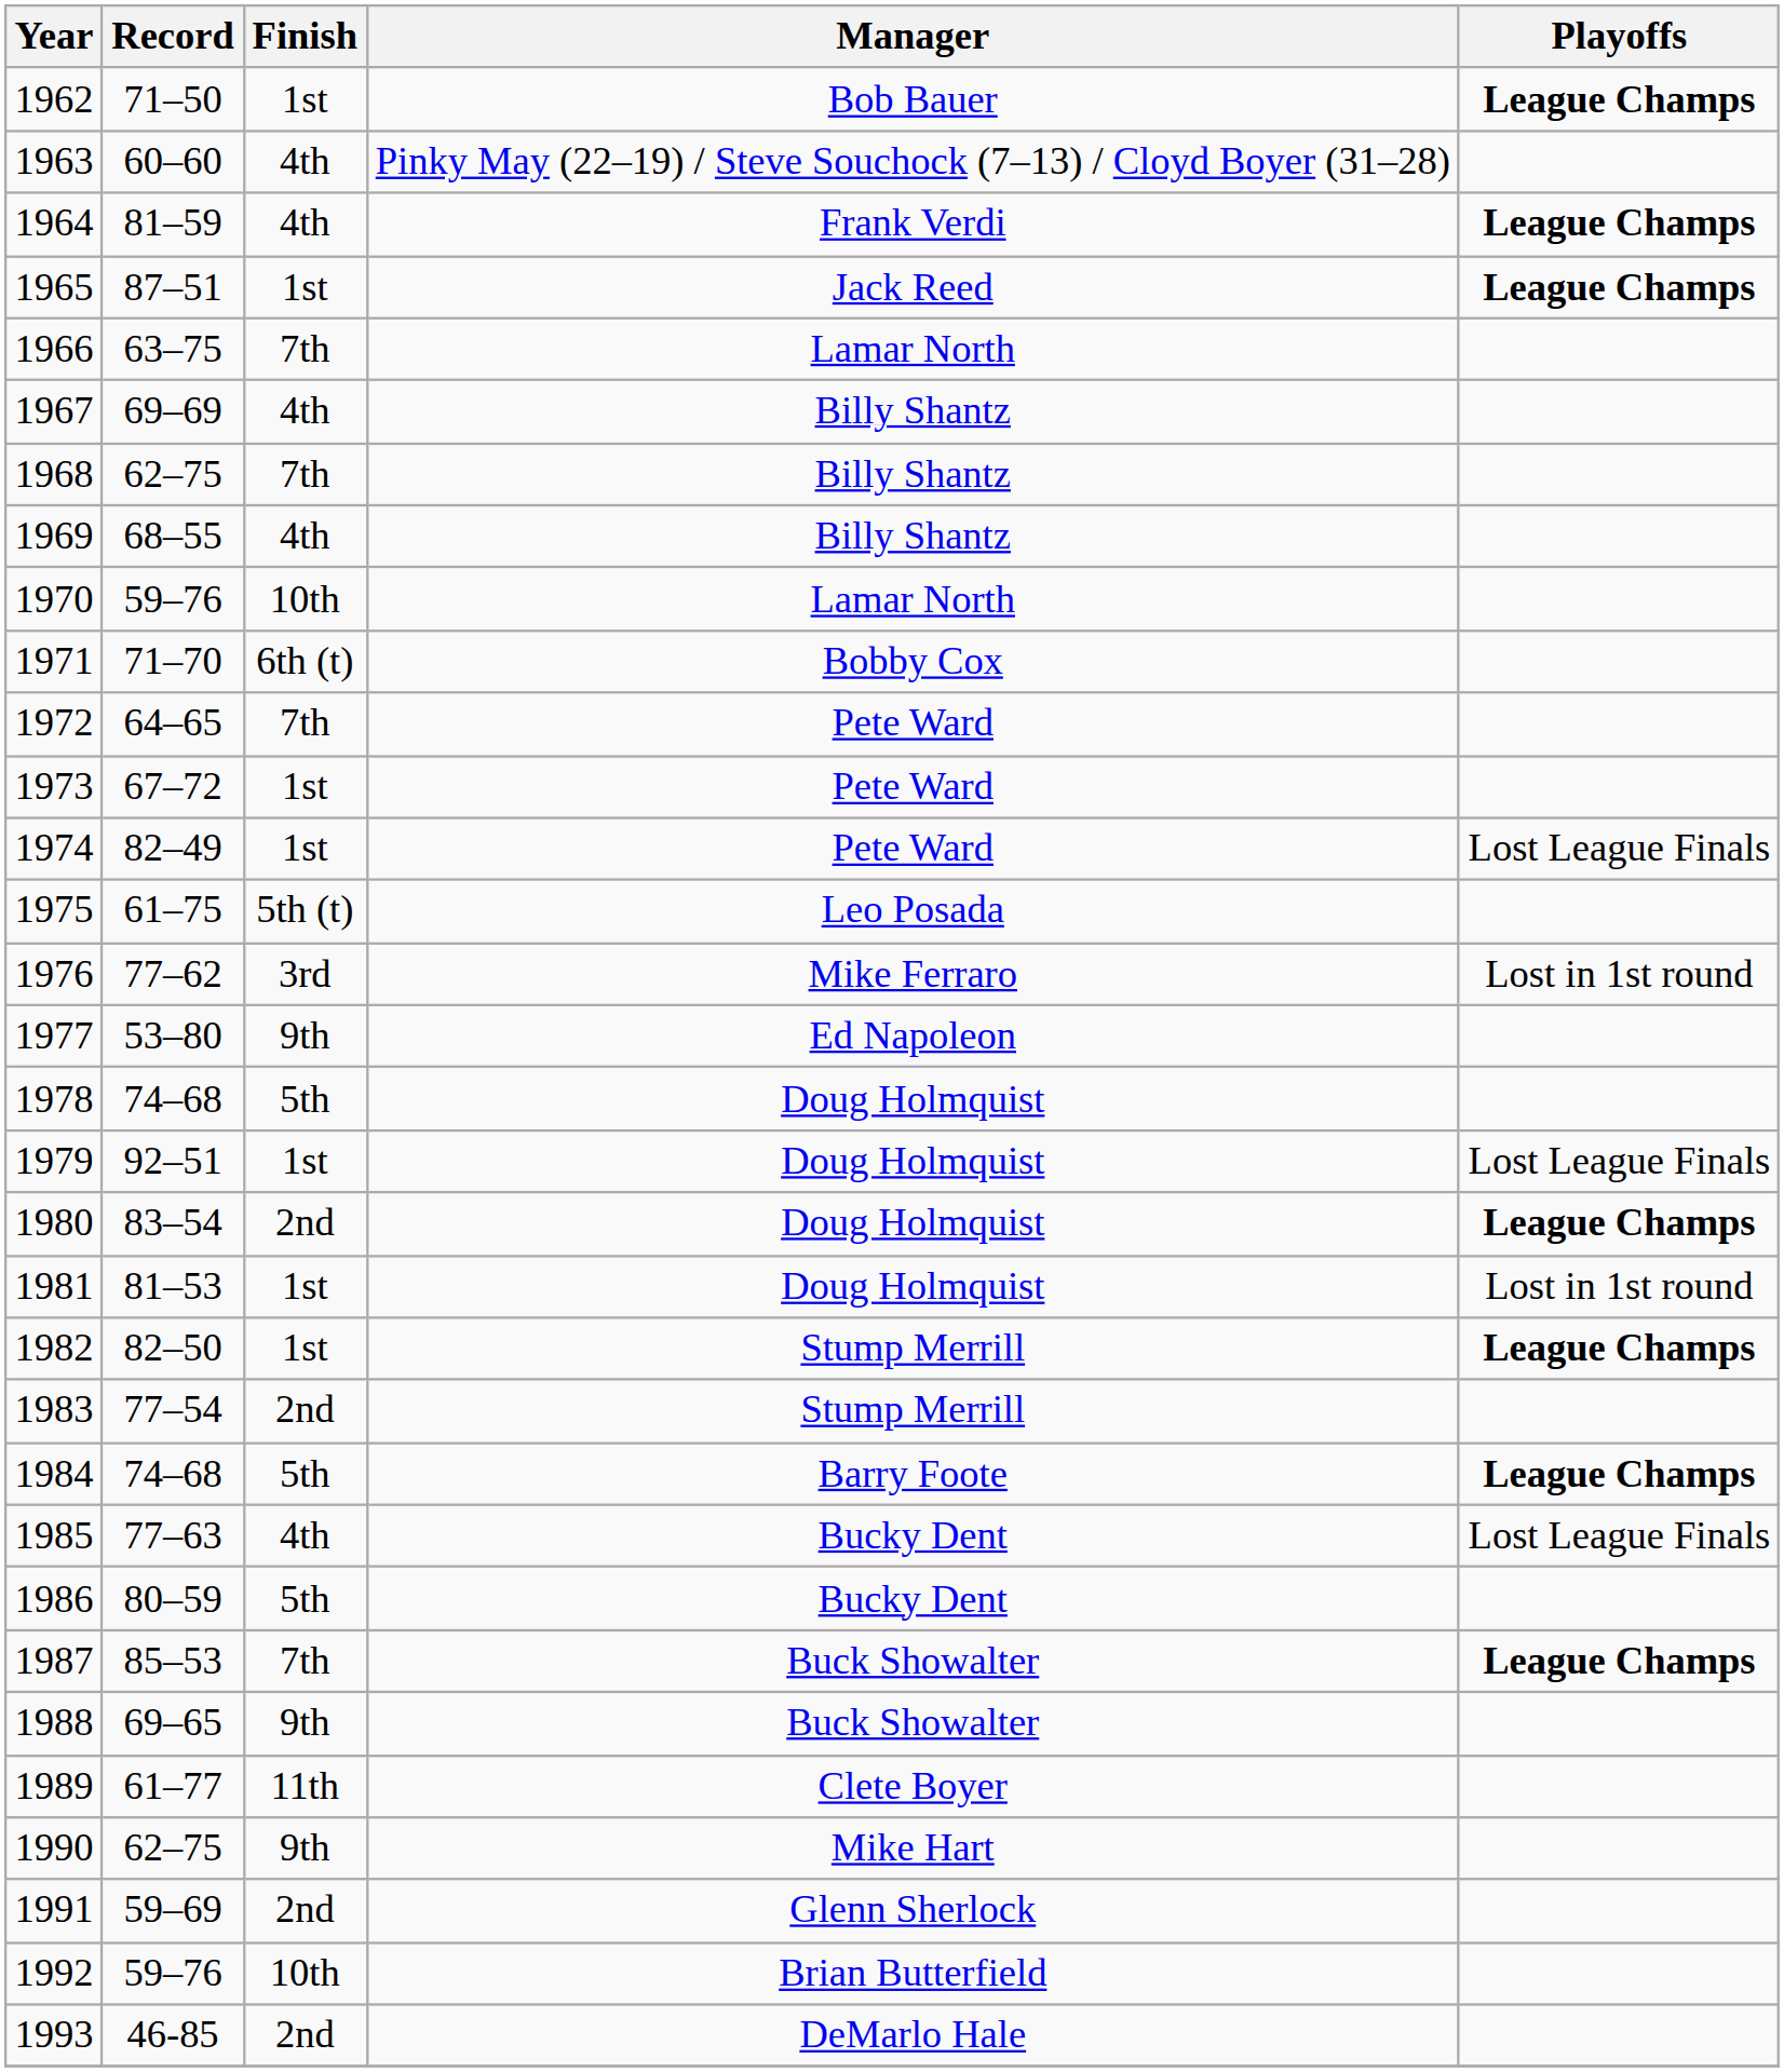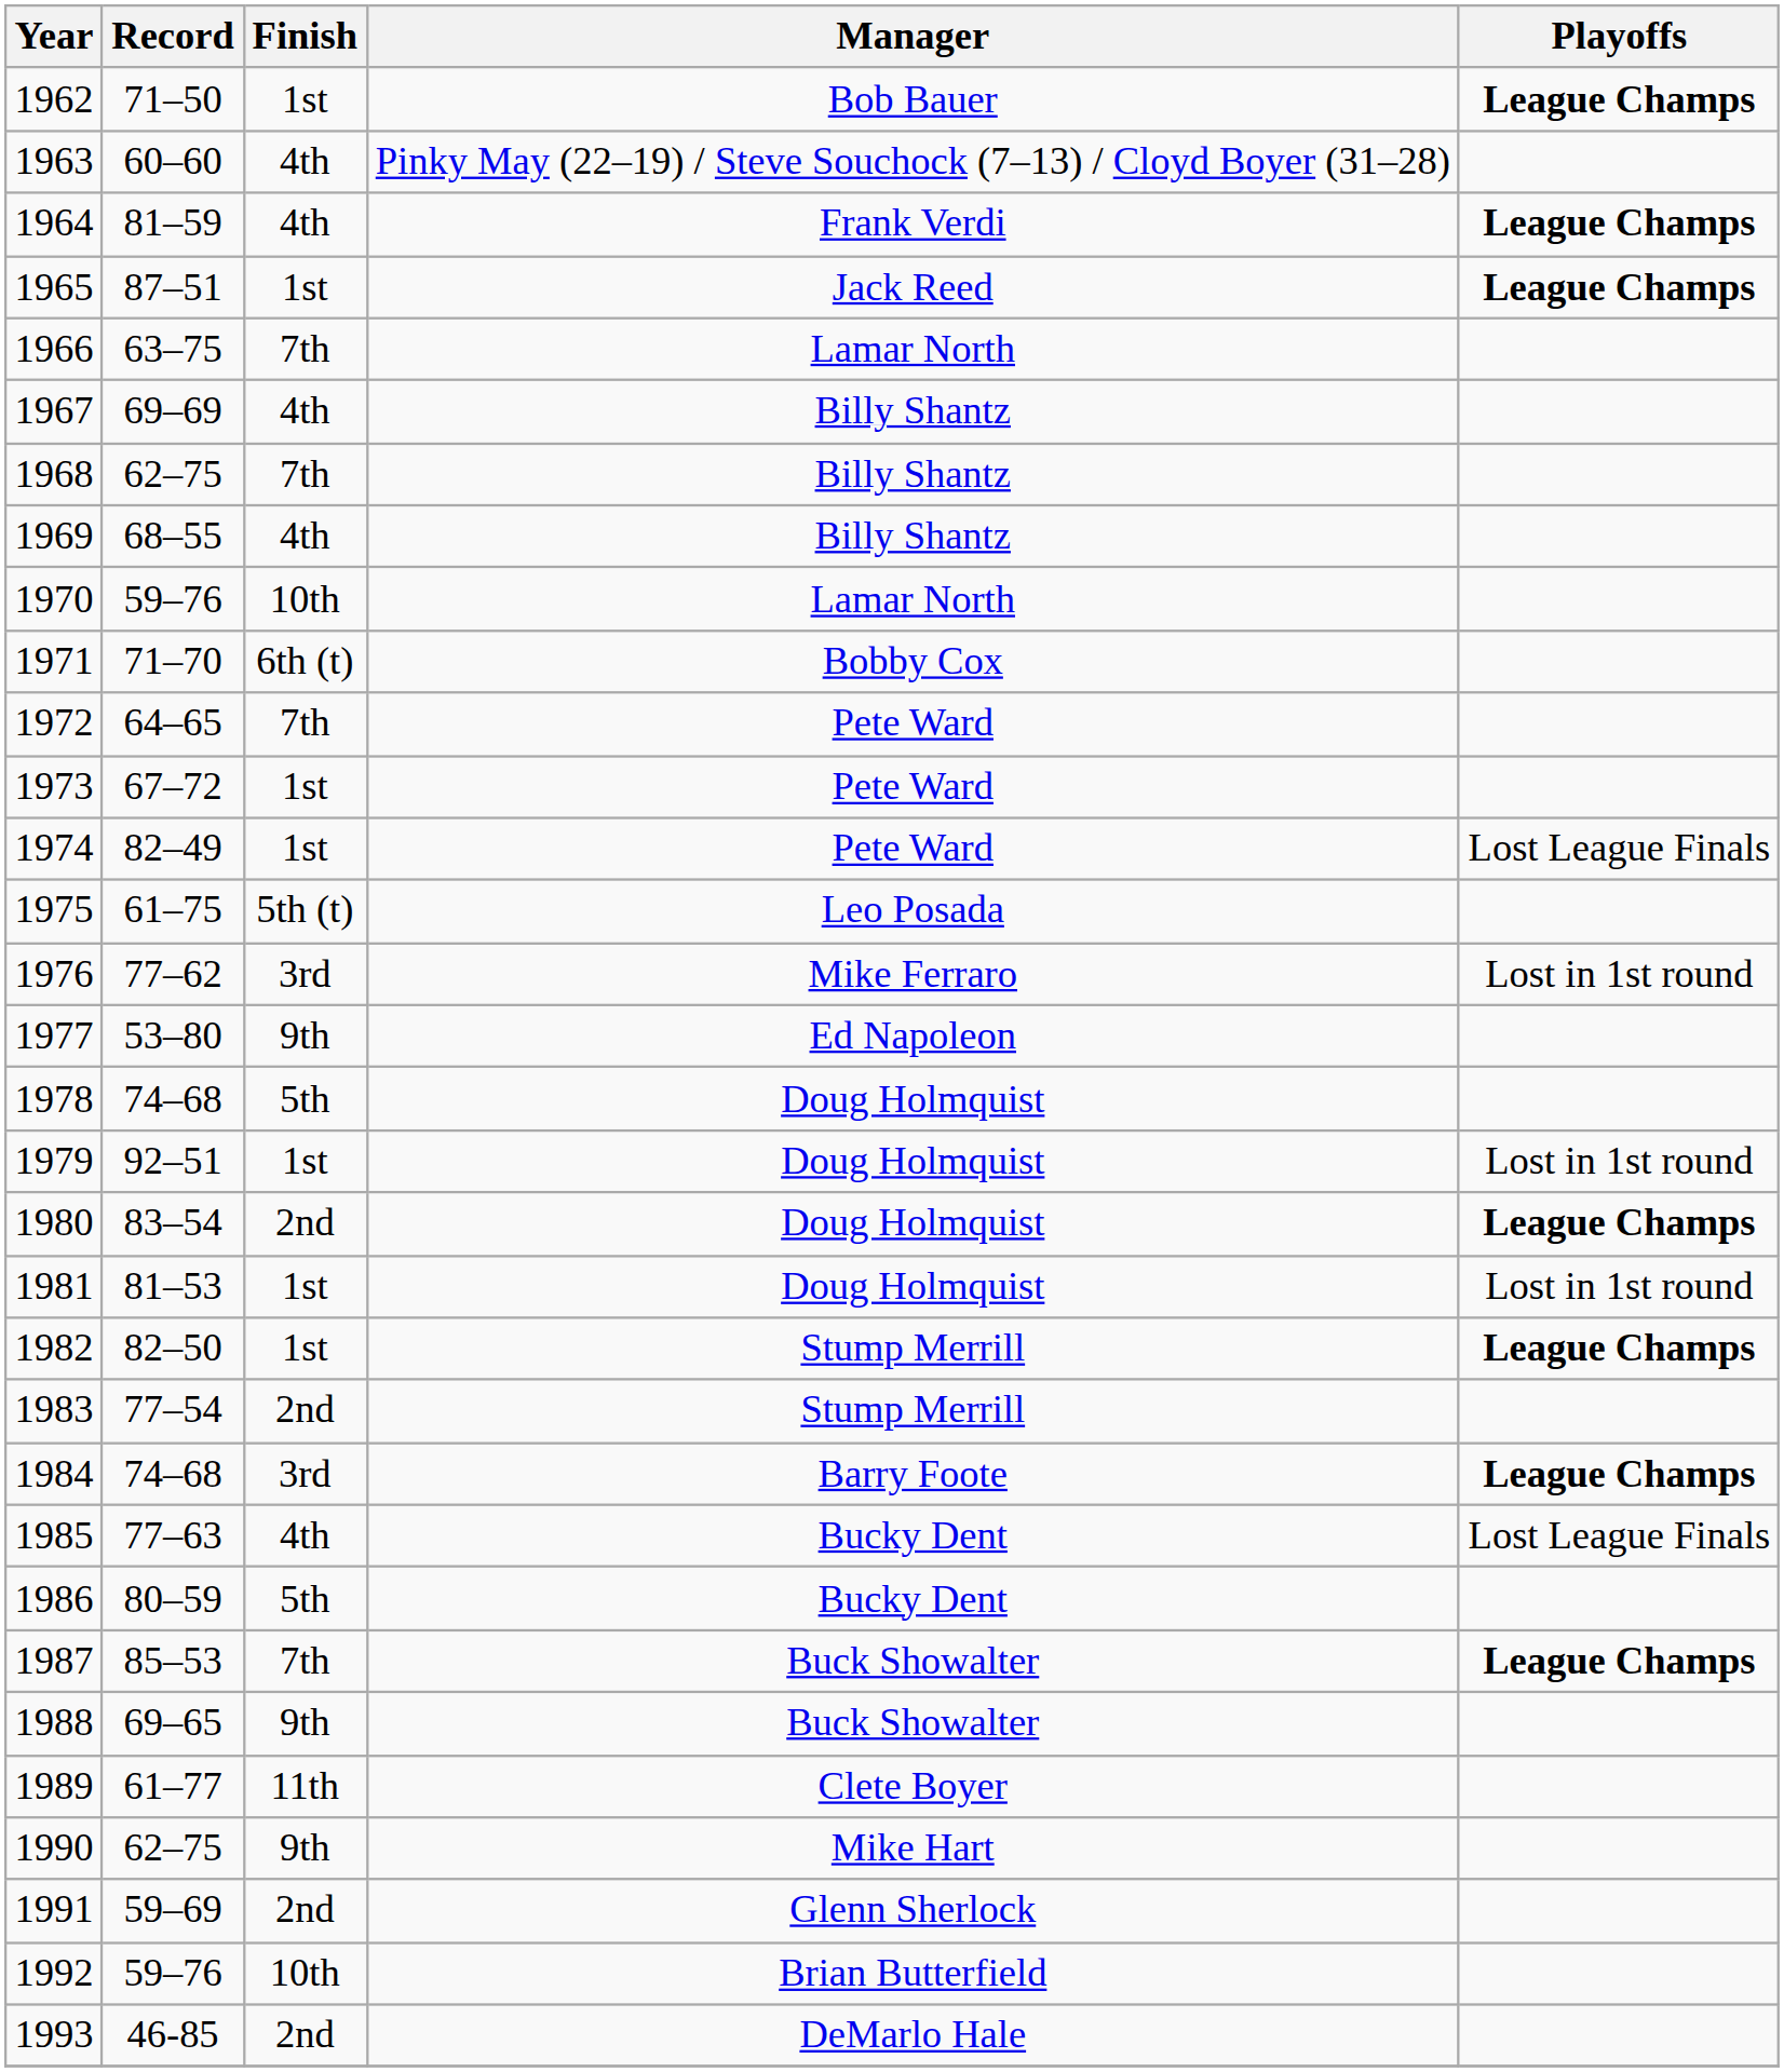1979 | Playoffs: Lost League Finals -> Lost in 1st round
1984 | Finish: 5th -> 3rd
